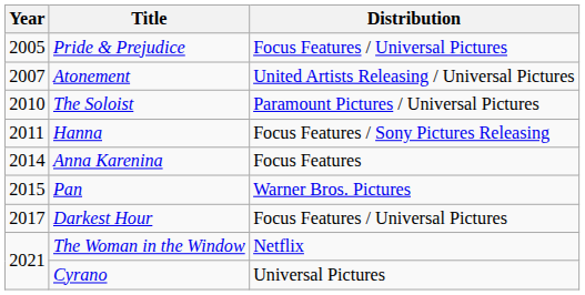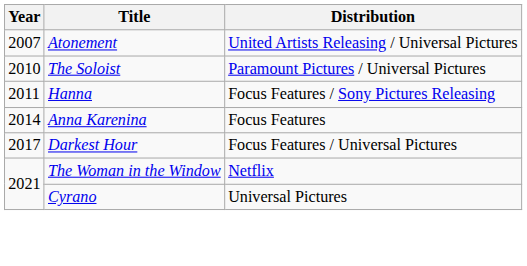- row: 2005 | Pride & Prejudice | Focus Features / Universal Pictures
- row: 2015 | Pan | Warner Bros. Pictures
